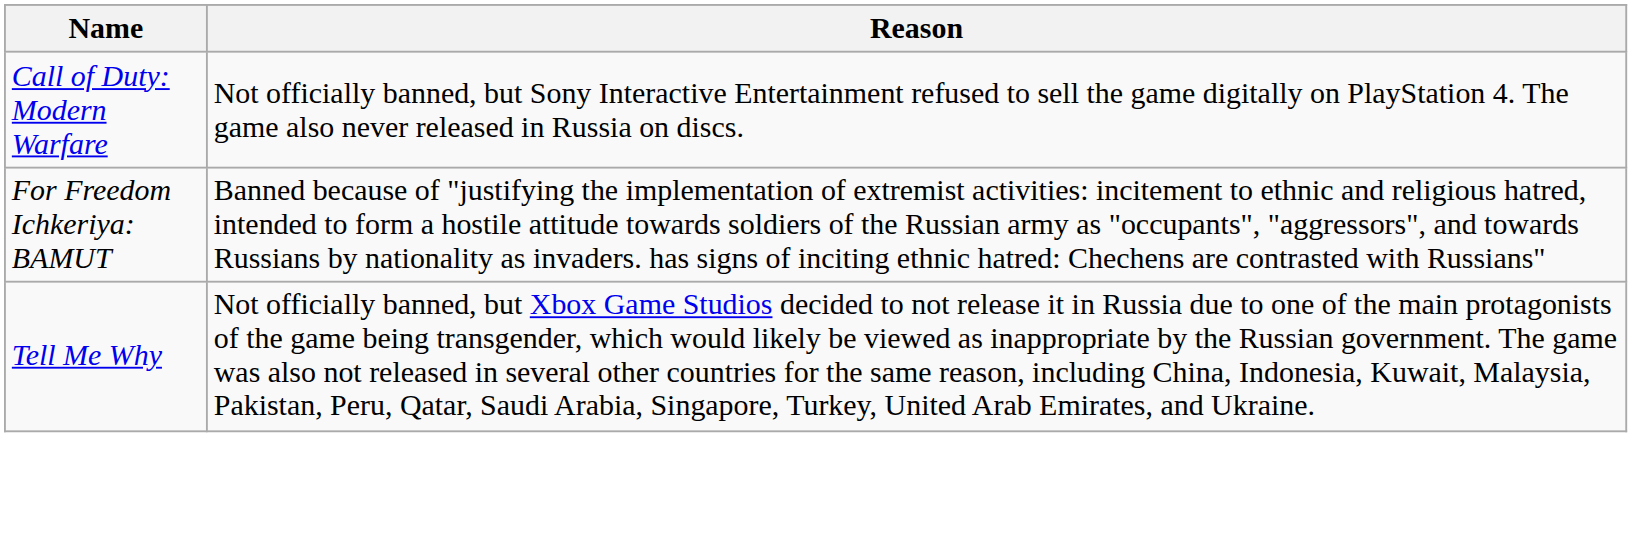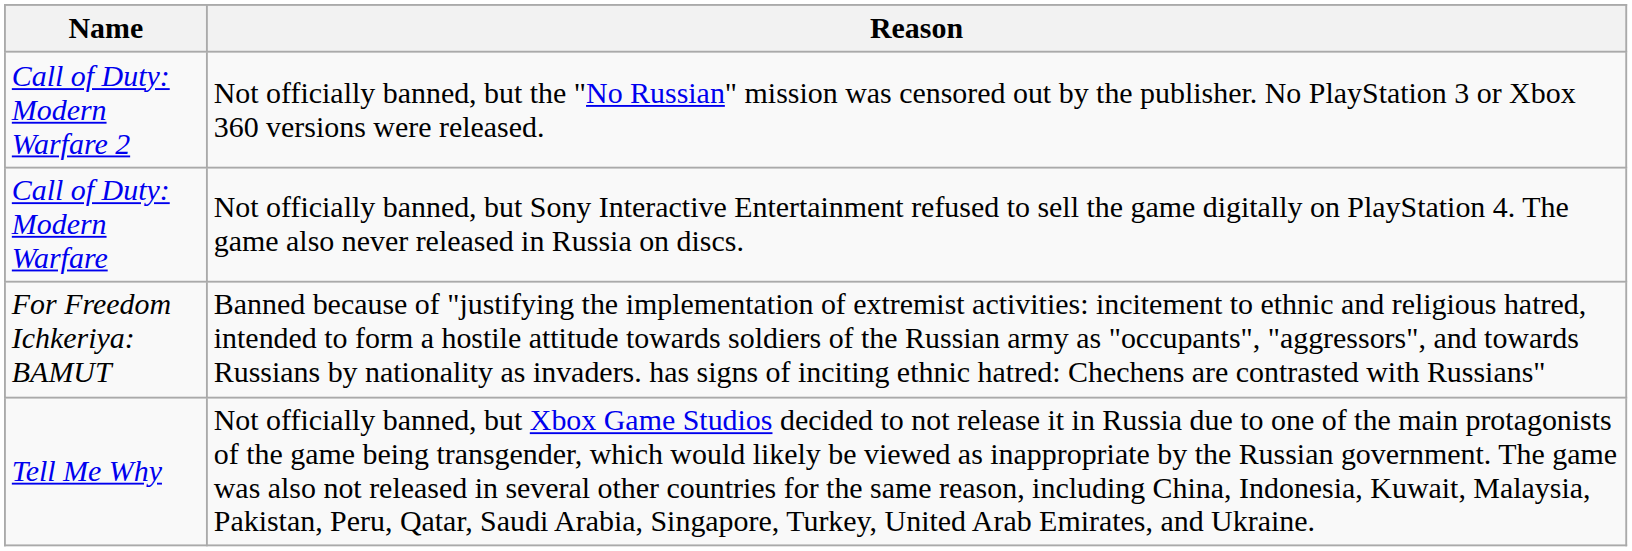+ row: Call of Duty: Modern Warfare 2 | Not officially banned, but the "No Russian" mission was censored out by the publisher. No PlayStation 3 or Xbox 360 versions were released.
